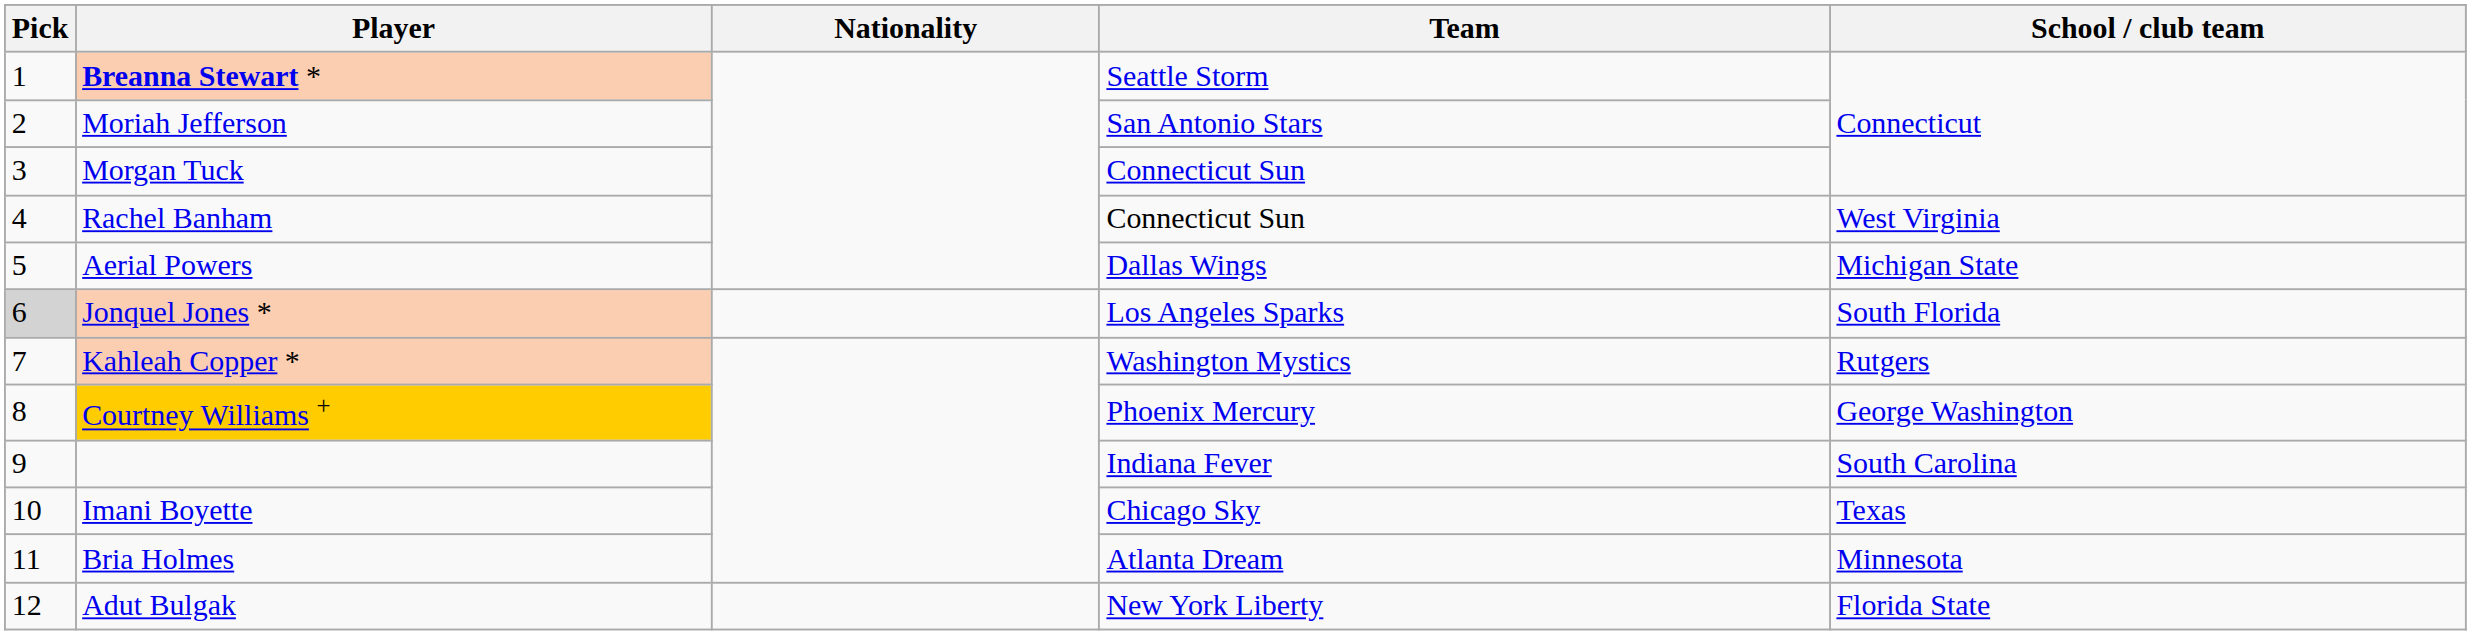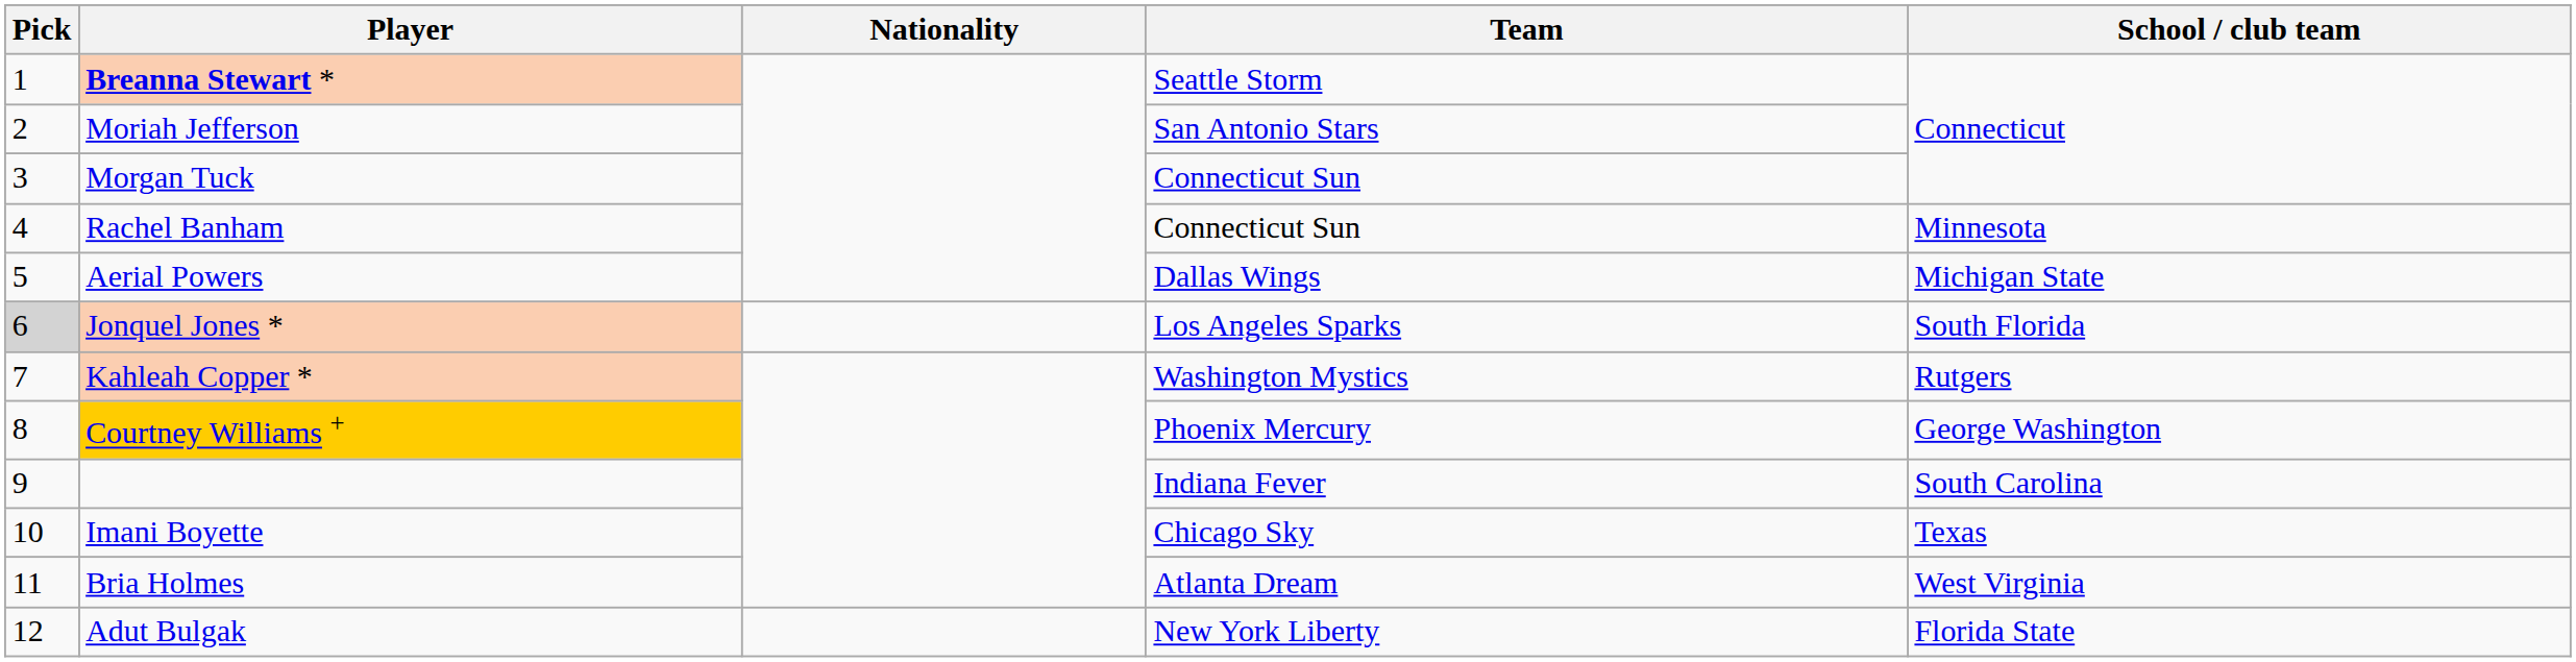Rachel Banham | School / club team: West Virginia -> Minnesota
Bria Holmes | School / club team: Minnesota -> West Virginia
